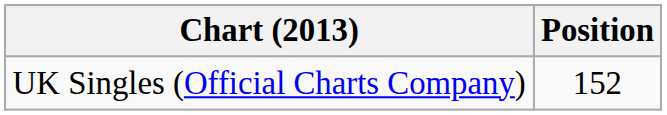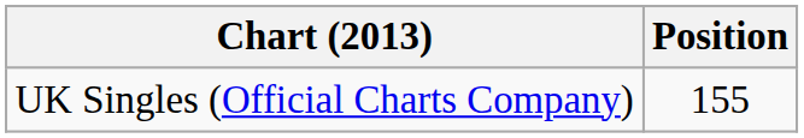UK Singles (Official Charts Company) | Position: 152 -> 155
